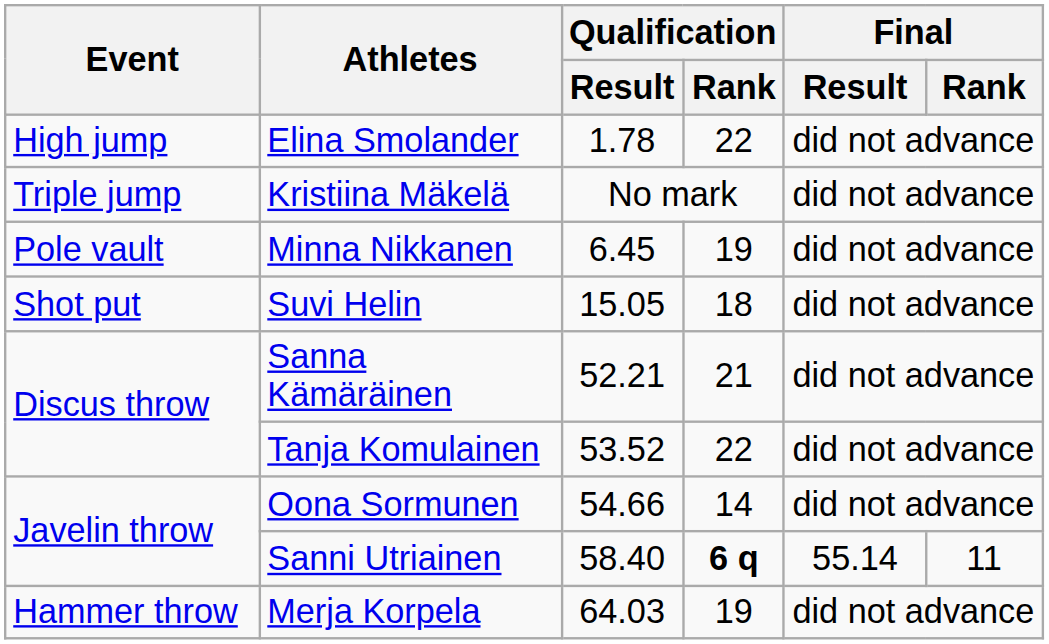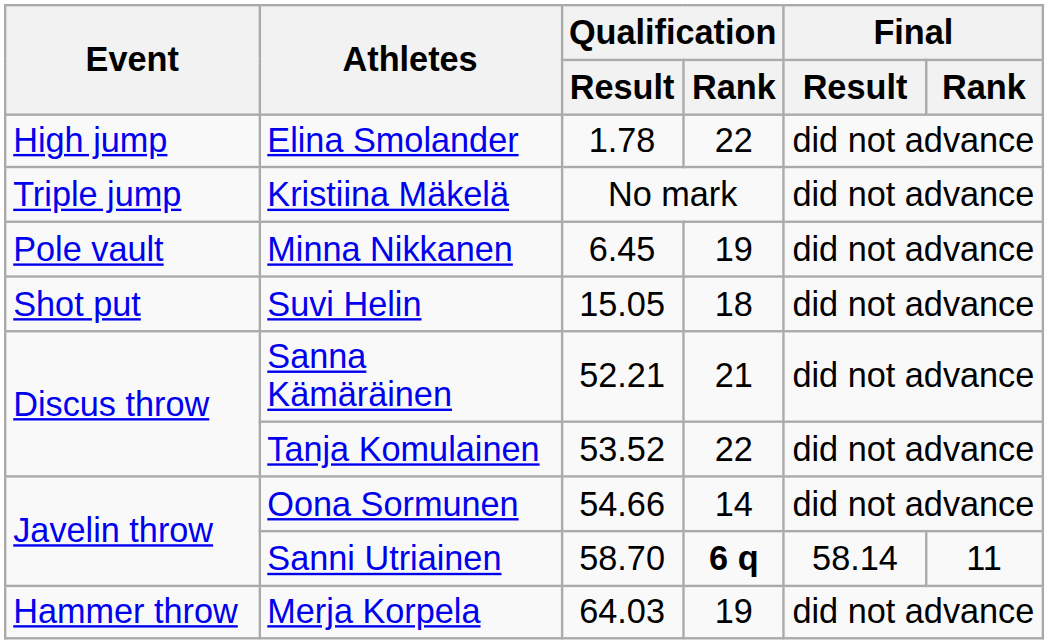Sanni Utriainen | Qualification / Result: 58.40 -> 58.70
Sanni Utriainen | Final / Result: 55.14 -> 58.14
